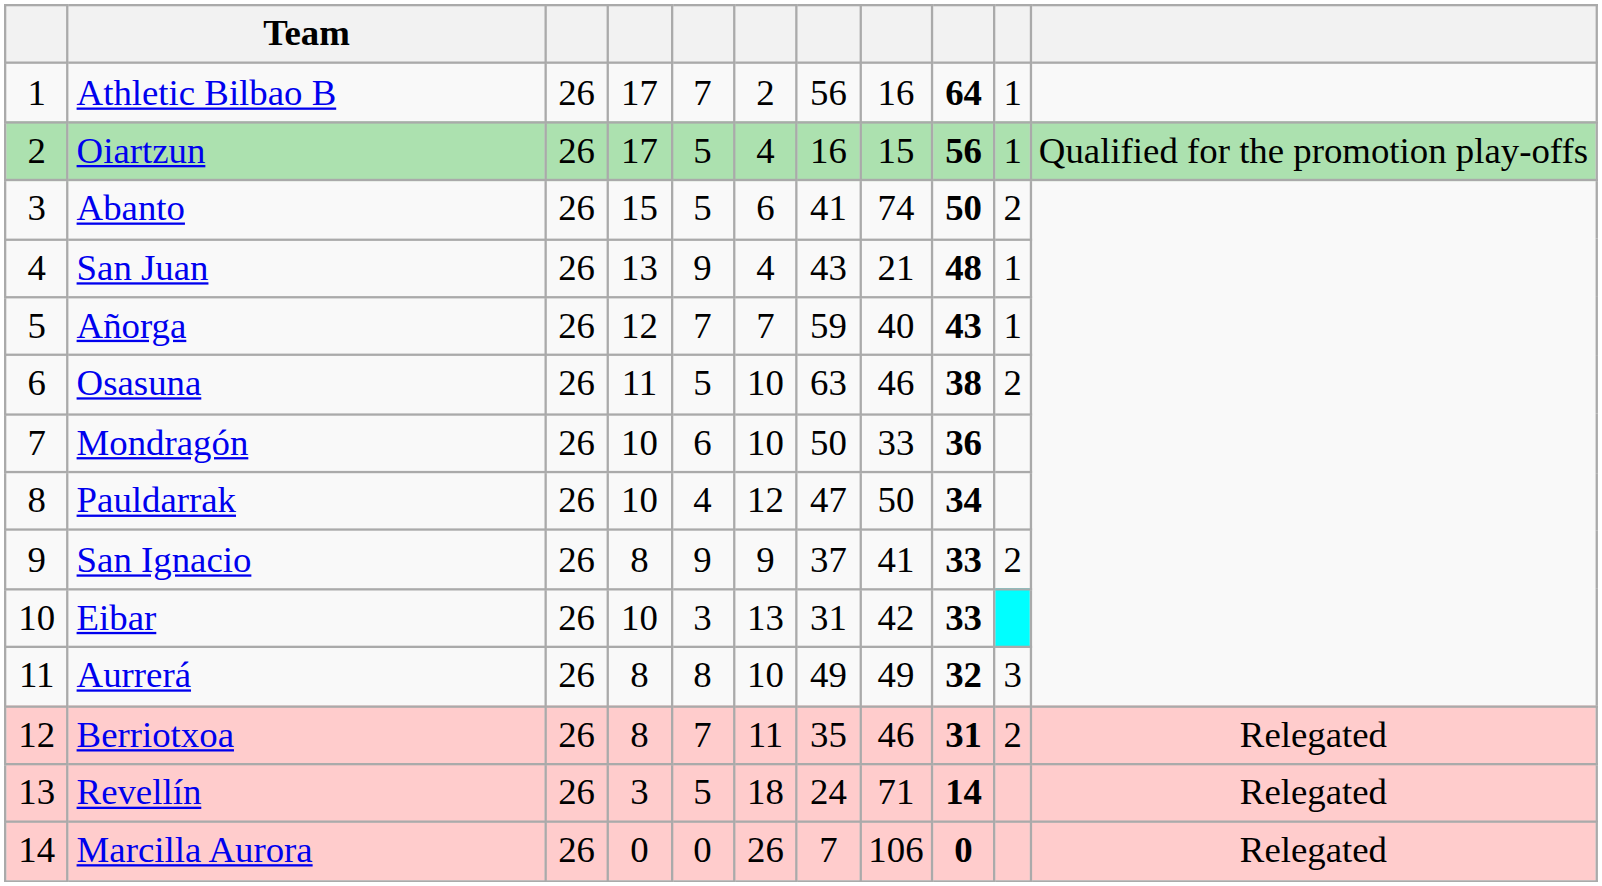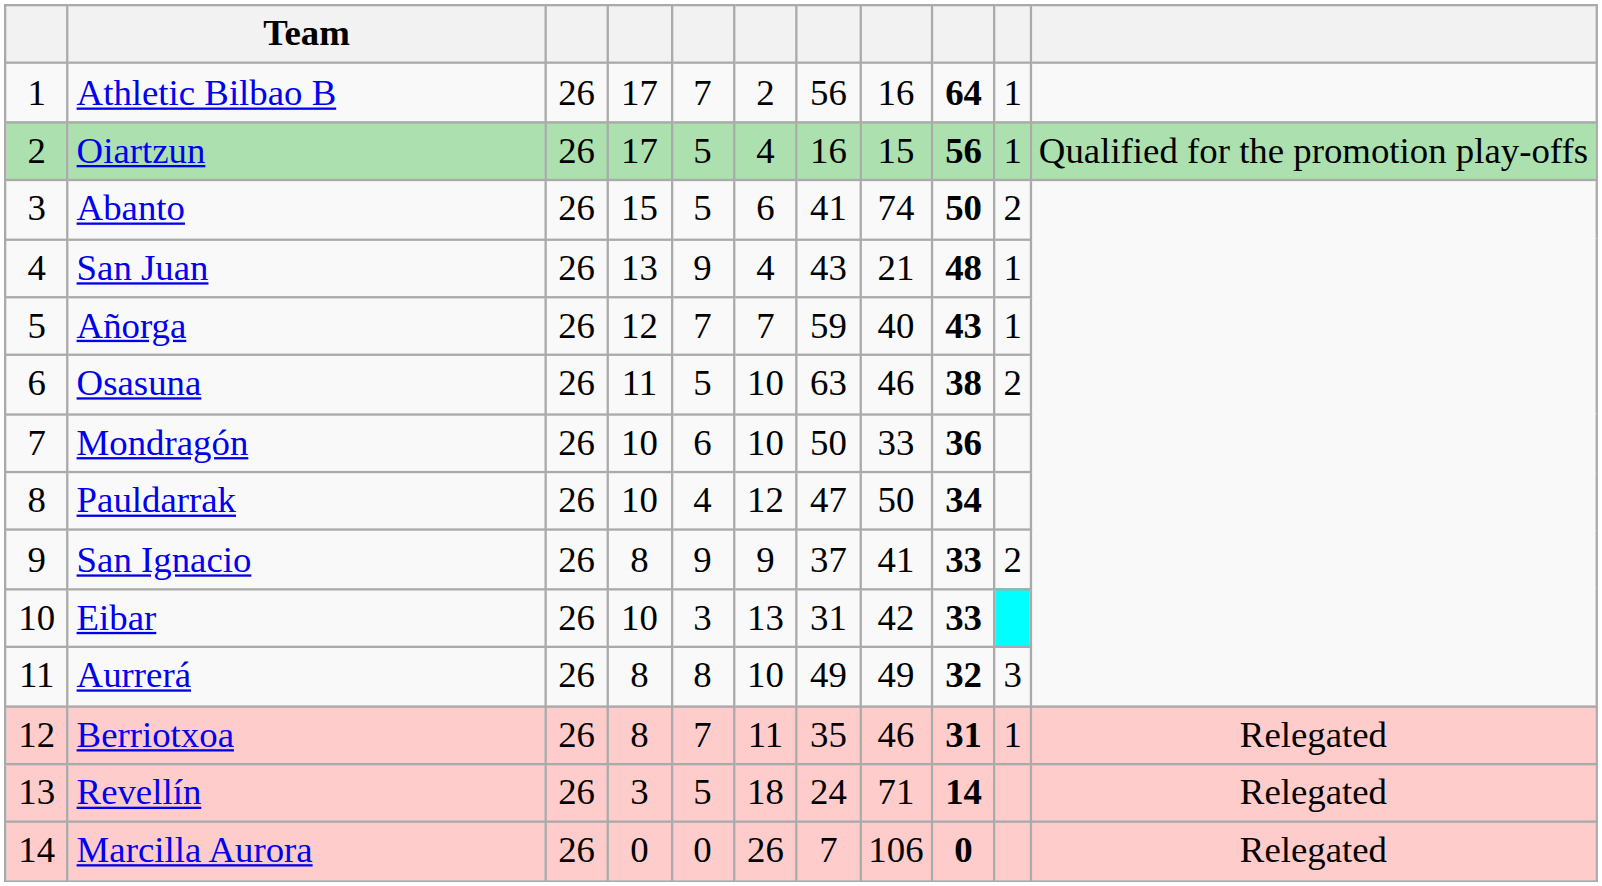Berriotxoa | column 10: 2 -> 1
